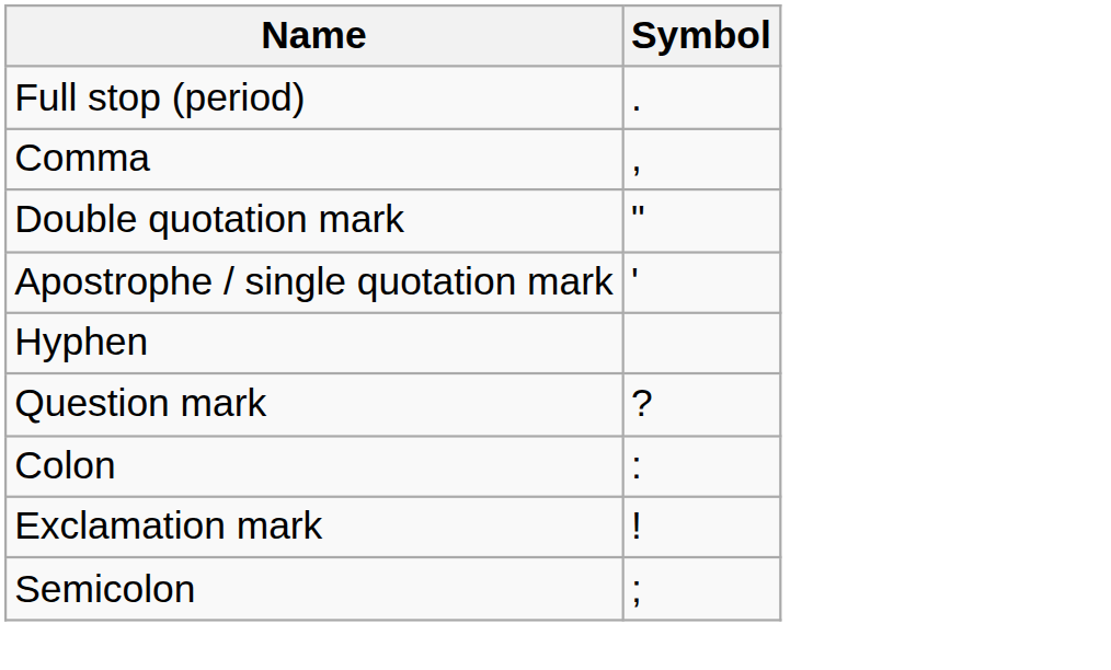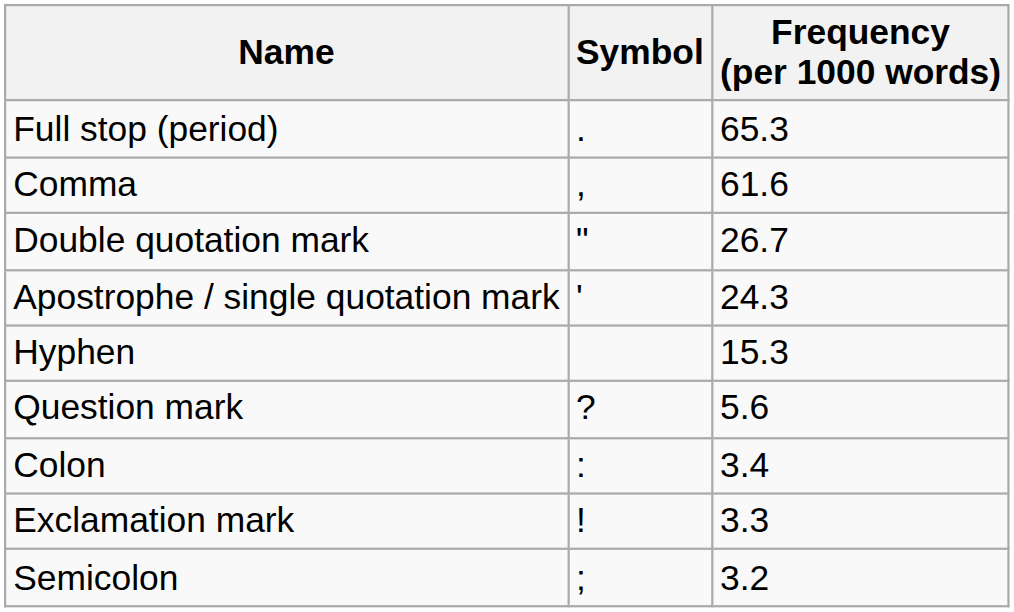+ column: Frequency (per 1000 words) | 65.3 | 61.6 | 26.7 | 24.3 | 15.3 | 5.6 | 3.4 | 3.3 | 3.2
